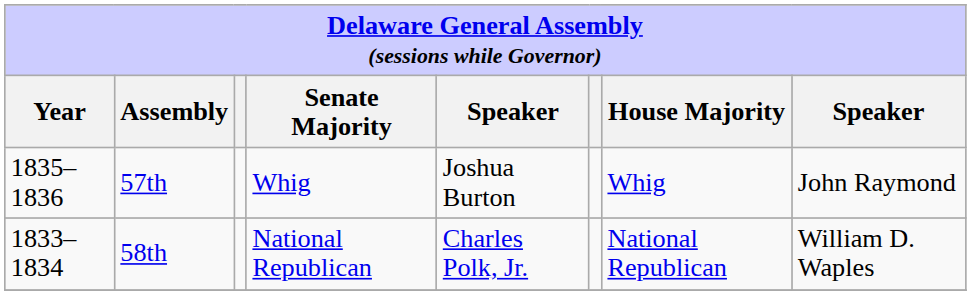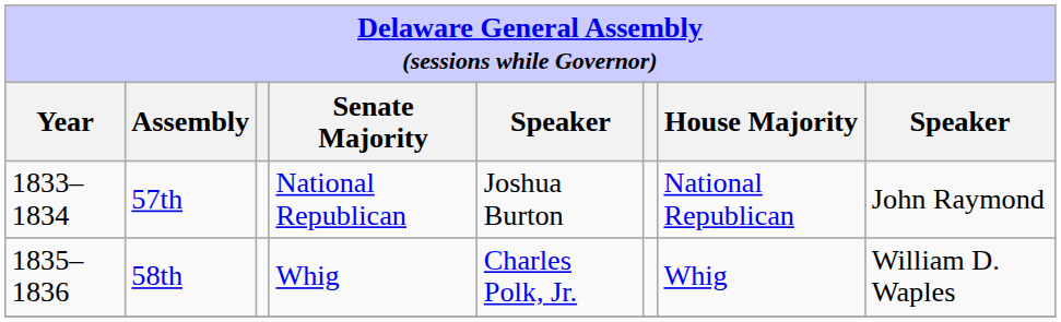57th | Year: 1835–1836 -> 1833–1834
57th | Senate Majority: Whig -> National Republican
57th | House Majority: Whig -> National Republican
58th | Year: 1833–1834 -> 1835–1836
58th | Senate Majority: National Republican -> Whig
58th | House Majority: National Republican -> Whig
